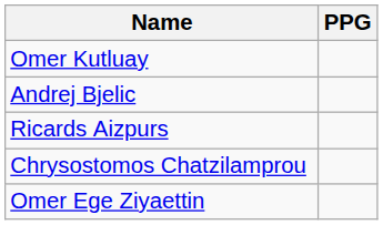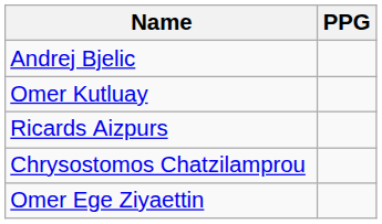rows swapped: Omer Kutluay <-> Andrej Bjelic
